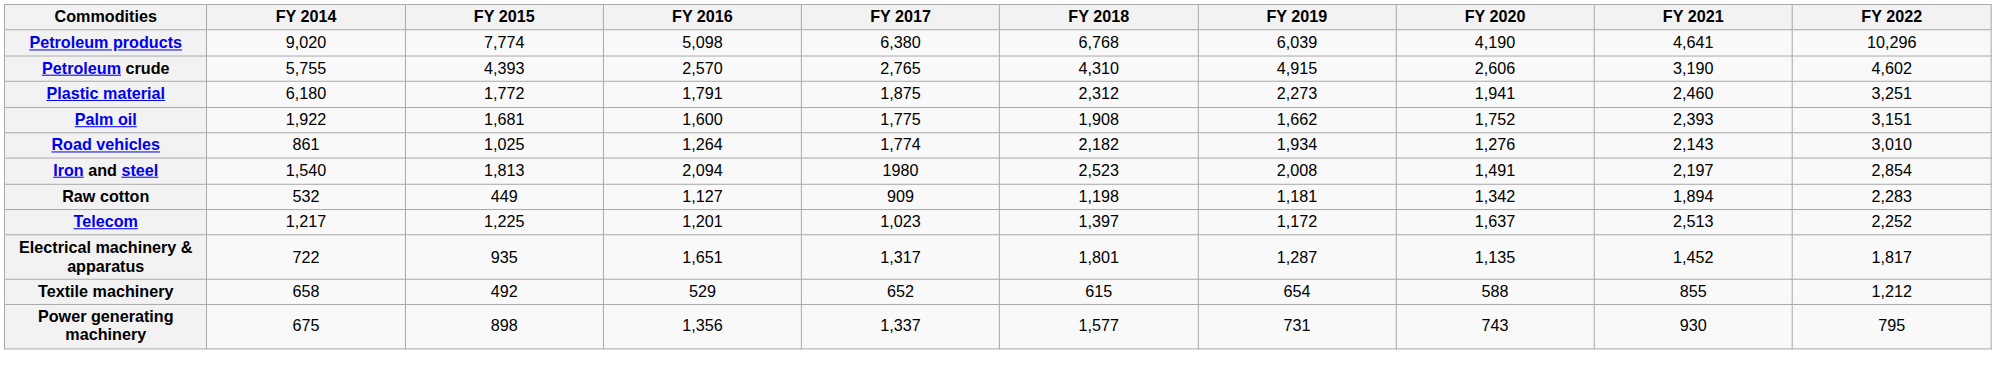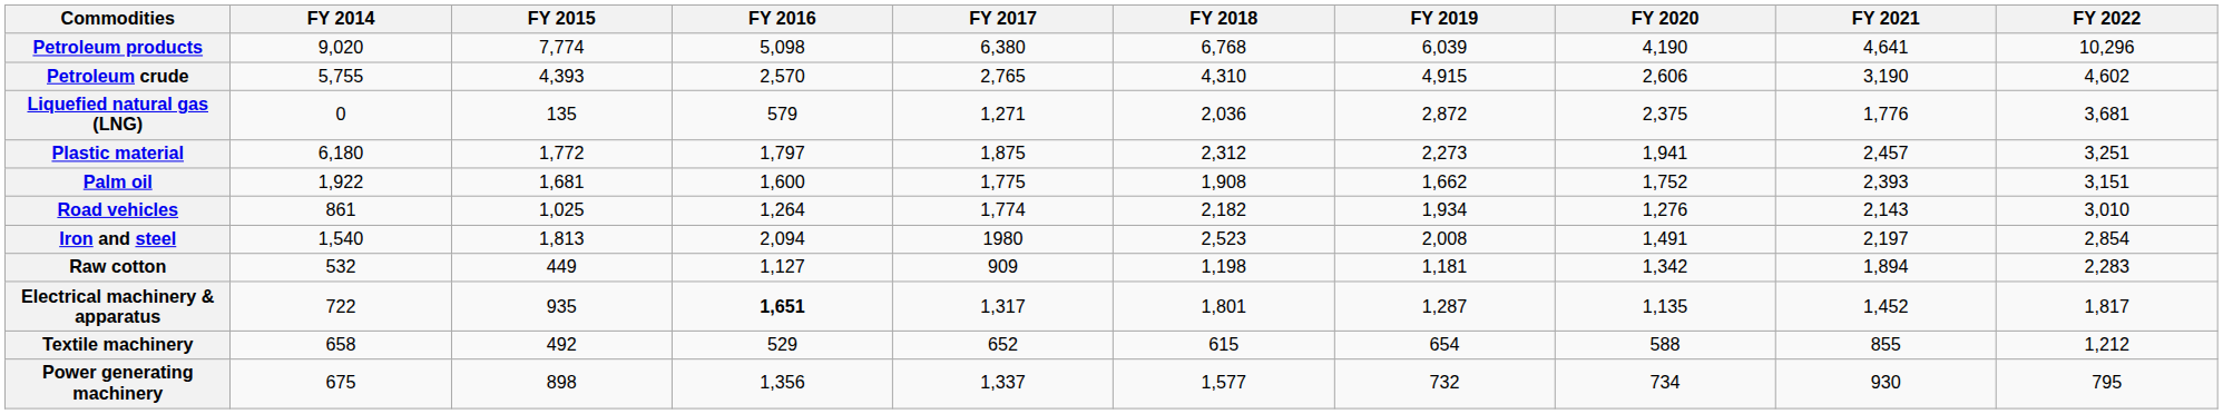+ row: Liquefied natural gas (LNG) | 0 | 135 | 579 | 1,271 | 2,036 | 2,872 | 2,375 | 1,776 | 3,681
Plastic material | FY 2016: 1,791 -> 1,797
Plastic material | FY 2021: 2,460 -> 2,457
- row: Telecom | 1,217 | 1,225 | 1,201 | 1,023 | 1,397 | 1,172 | 1,637 | 2,513 | 2,252
Electrical machinery & apparatus | FY 2016: normal -> bold
Power generating machinery | FY 2019: 731 -> 732
Power generating machinery | FY 2020: 743 -> 734
